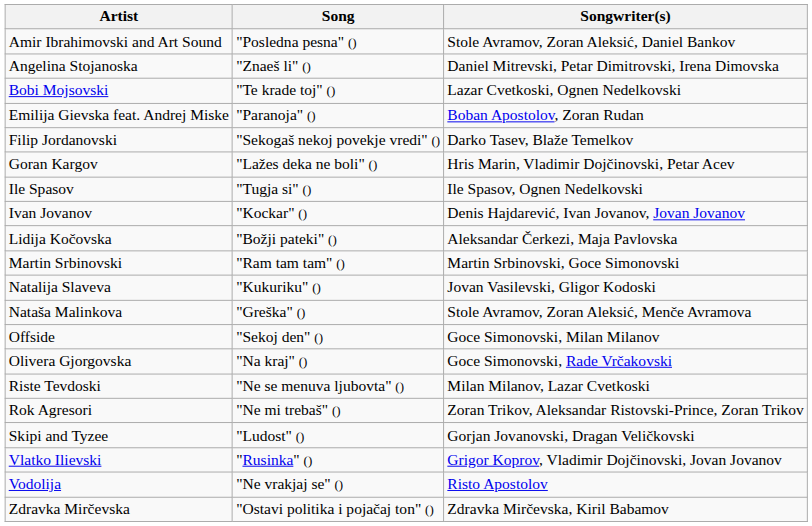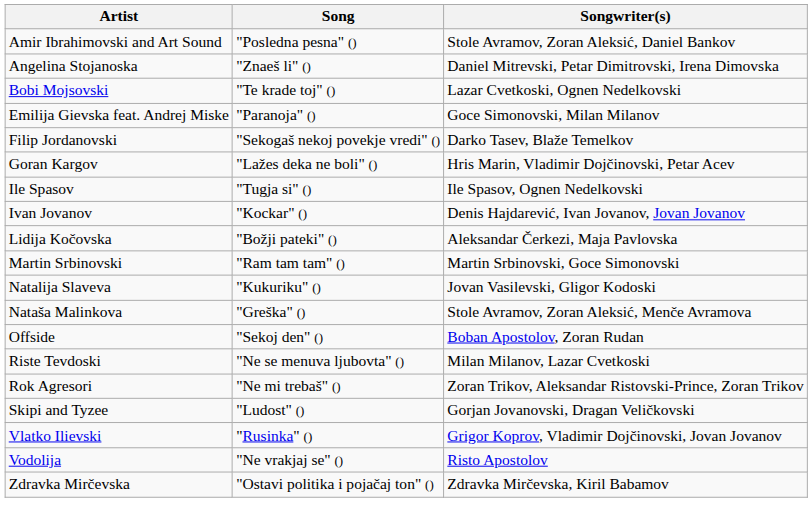Emilija Gievska feat. Andrej Miske | Songwriter(s): Boban Apostolov, Zoran Rudan -> Goce Simonovski, Milan Milanov
Offside | Songwriter(s): Goce Simonovski, Milan Milanov -> Boban Apostolov, Zoran Rudan
- row: Olivera Gjorgovska | "Na kraj" () | Goce Simonovski, Rade Vrčakovski
